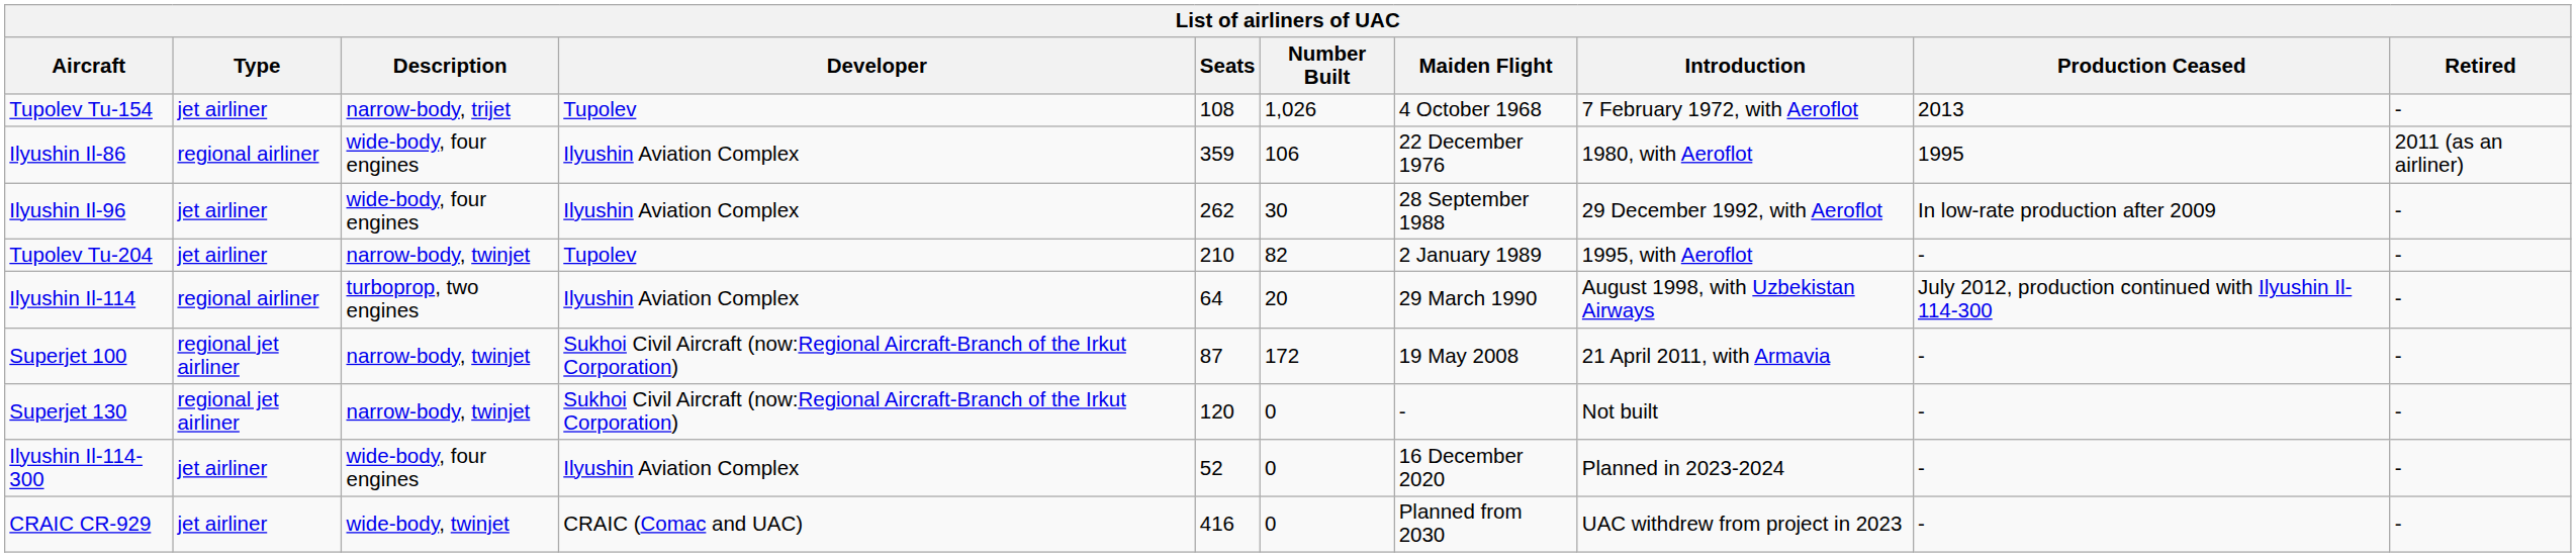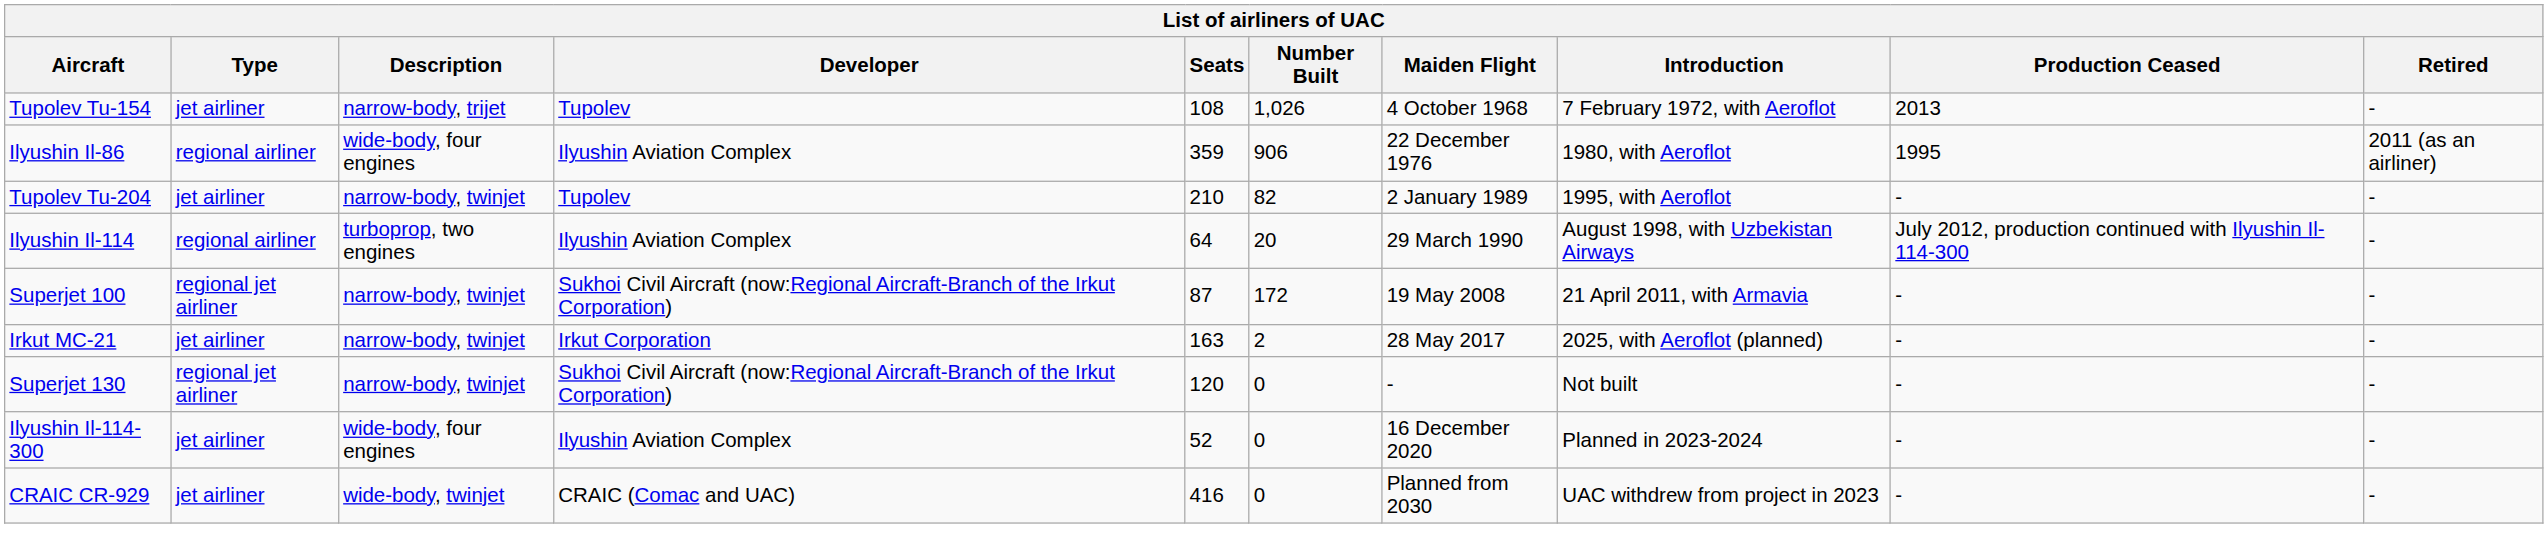Ilyushin Il-86 | Number Built: 106 -> 906
- row: Ilyushin Il-96 | jet airliner | wide-body, four engines | Ilyushin Aviation Complex | 262 | 30 | 28 September 1988 | 29 December 1992, with Aeroflot | In low-rate production after 2009 | -
+ row: Irkut MC-21 | jet airliner | narrow-body, twinjet | Irkut Corporation | 163 | 2 | 28 May 2017 | 2025, with Aeroflot (planned) | - | -
